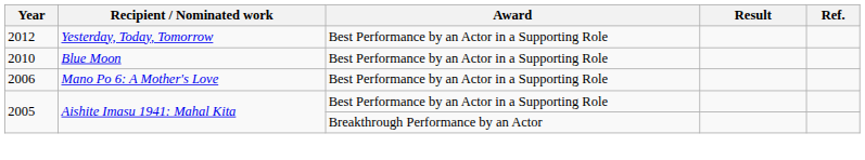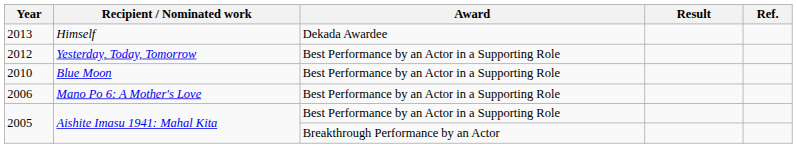+ row: 2013 | Himself | Dekada Awardee
